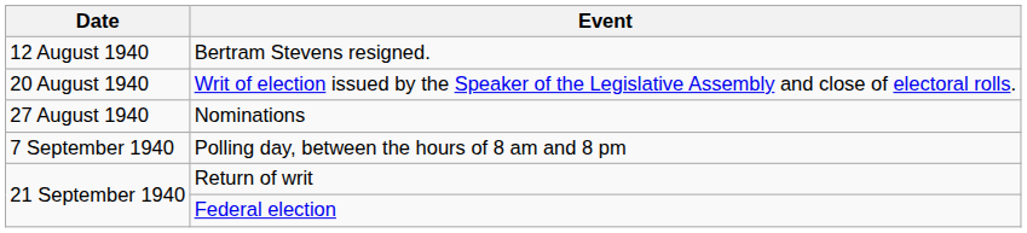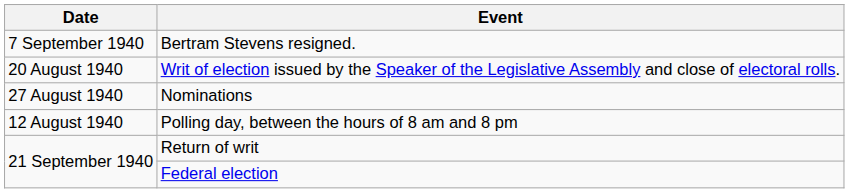Bertram Stevens resigned. | Date: 12 August 1940 -> 7 September 1940
Polling day, between the hours of 8 am and 8 pm | Date: 7 September 1940 -> 12 August 1940
